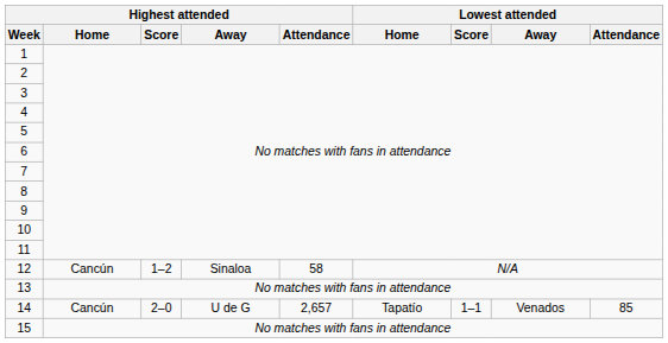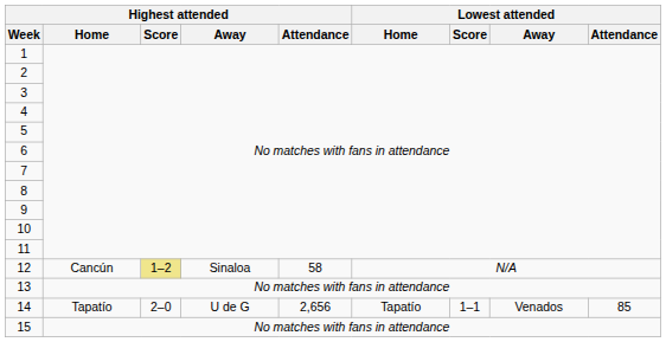12 | Highest attended / Score: no background -> khaki background
14 | Highest attended / Home: Cancún -> Tapatío
14 | Highest attended / Attendance: 2,657 -> 2,656
